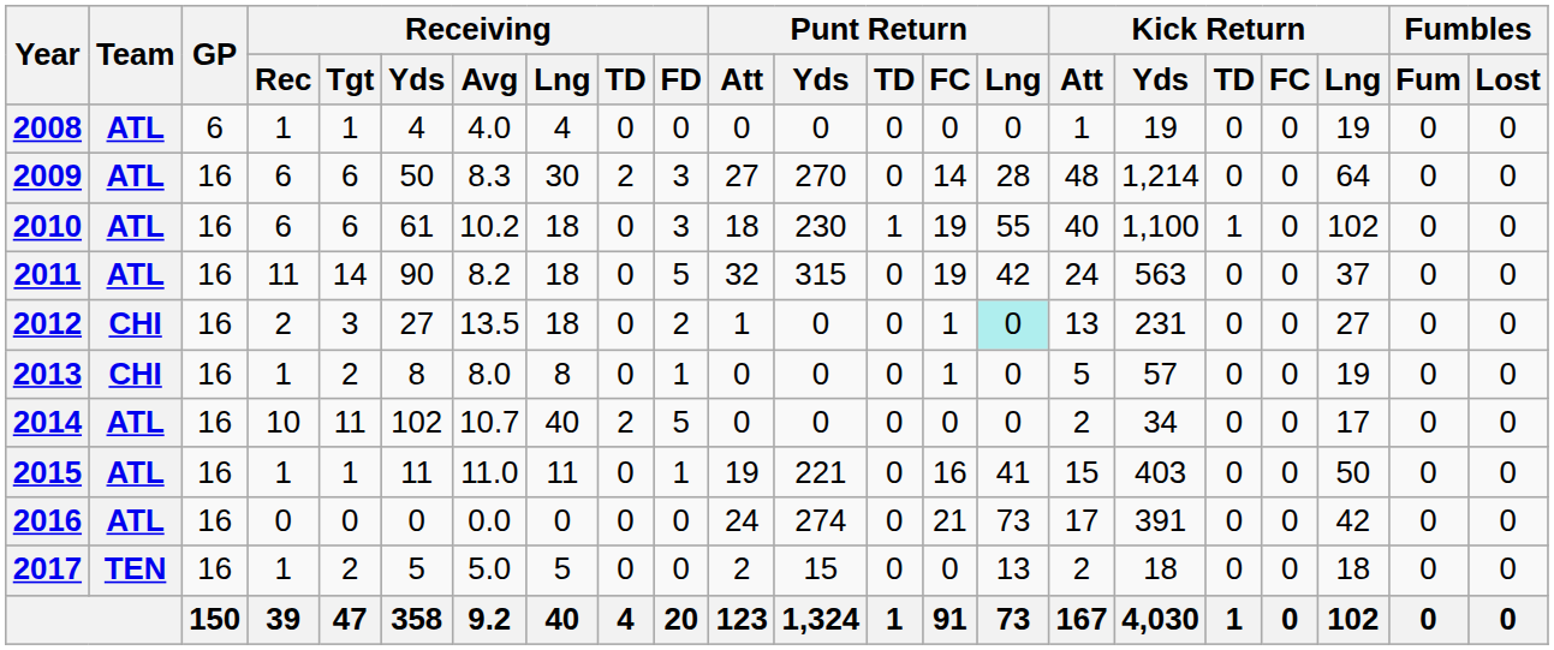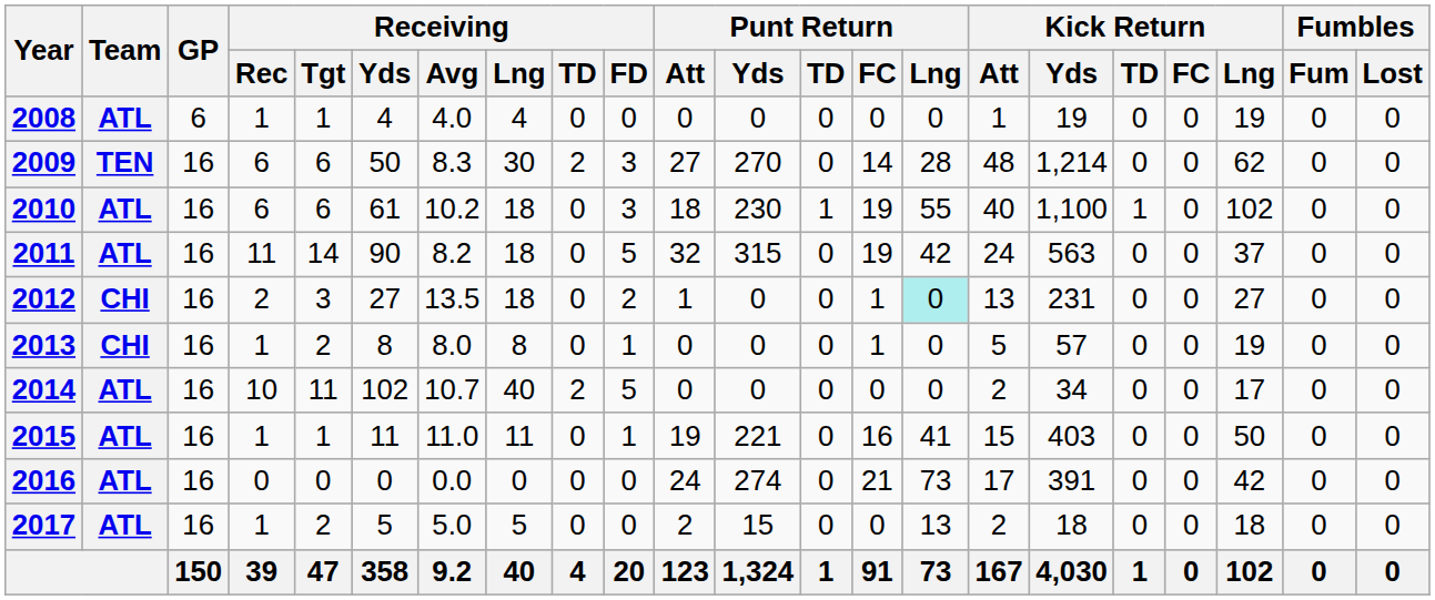2009 | Team: ATL -> TEN
2009 | Kick Return / Lng: 64 -> 62
2017 | Team: TEN -> ATL
